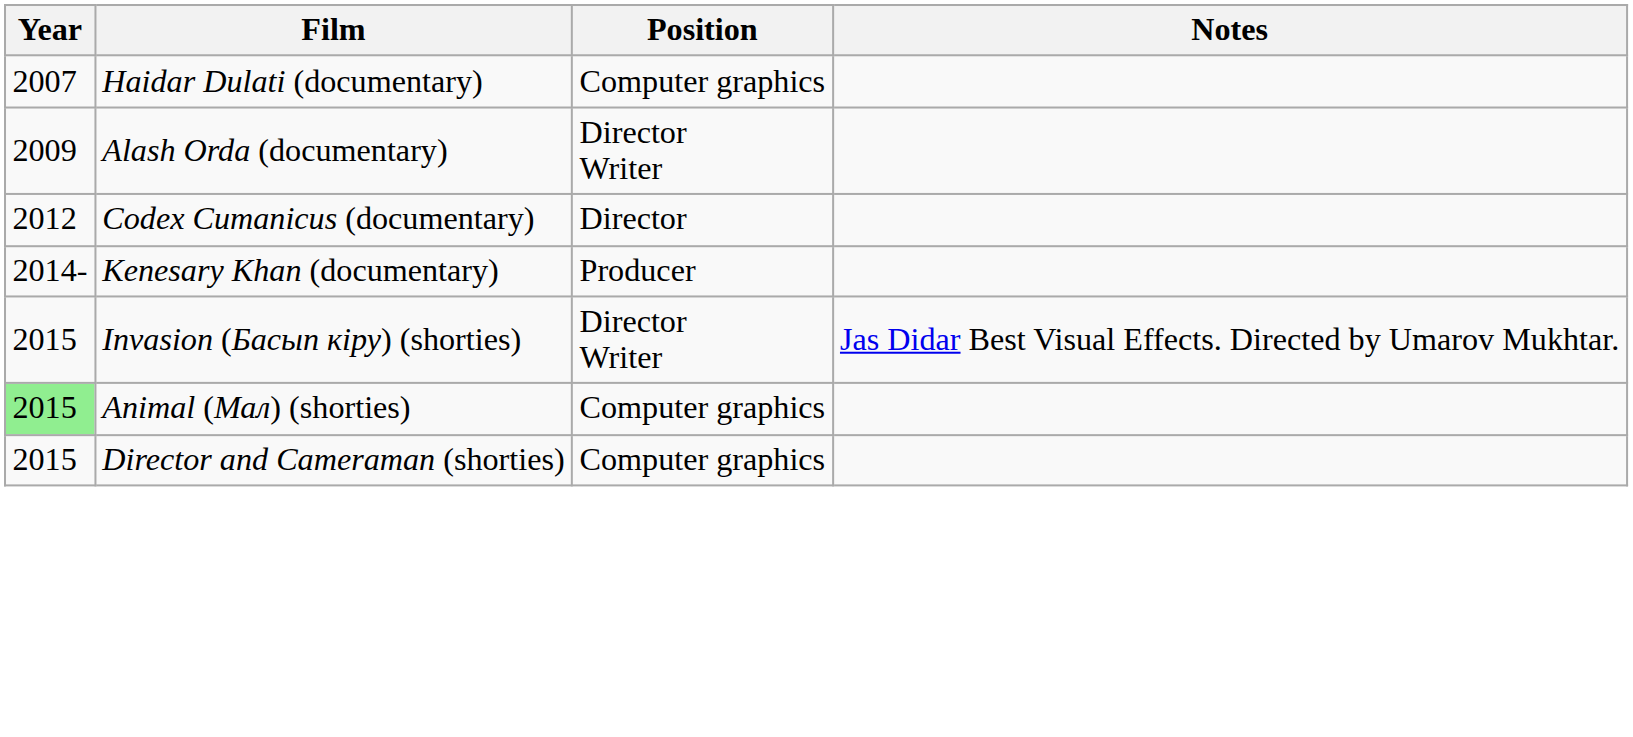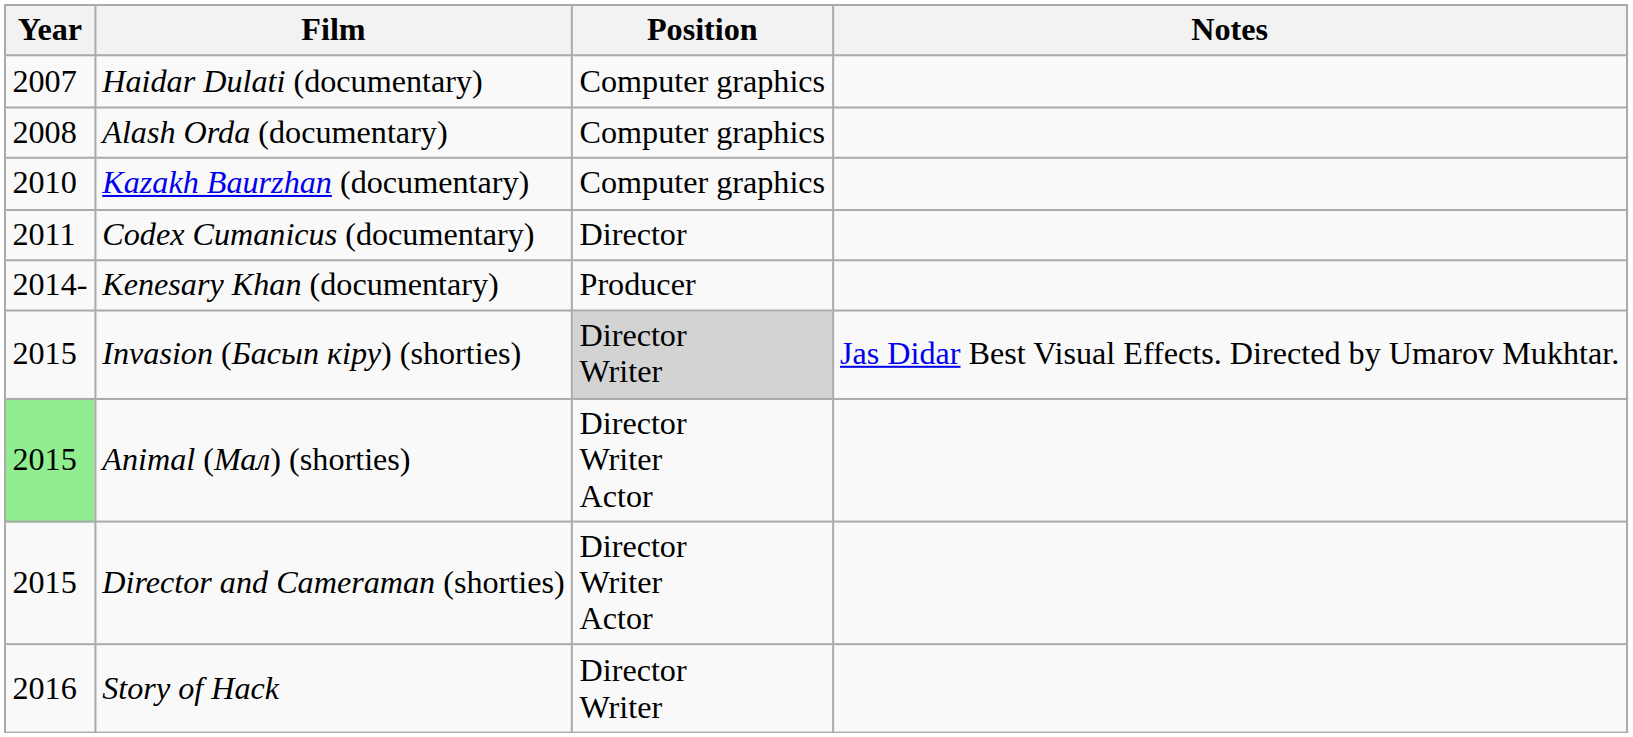Alash Orda (documentary) | Year: 2009 -> 2008
Alash Orda (documentary) | Position: Director Writer -> Computer graphics
+ row: 2010 | Kazakh Baurzhan (documentary) | Computer graphics
Codex Cumanicus (documentary) | Year: 2012 -> 2011
Invasion (Басып кіру) (shorties) | Position: no background -> lightgrey background
Animal (Мал) (shorties) | Position: Computer graphics -> Director Writer Actor
Director and Cameraman (shorties) | Position: Computer graphics -> Director Writer Actor
+ row: 2016 | Story of Hack | Director Writer
